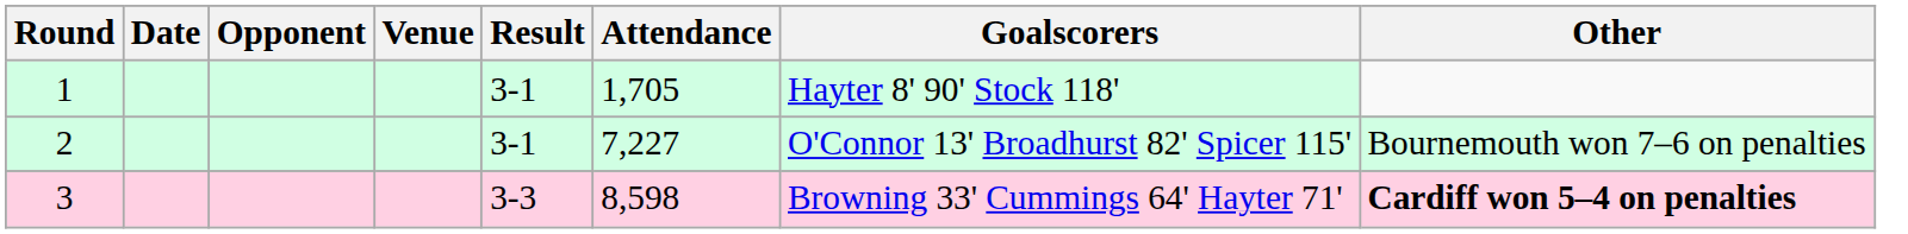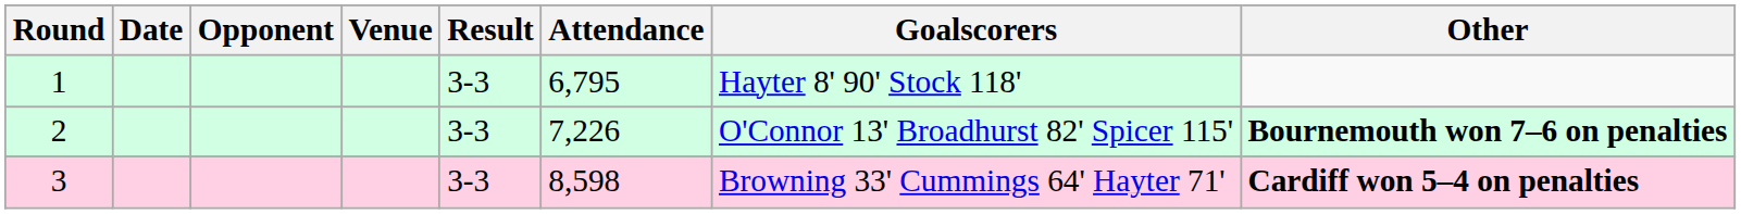1 | Result: 3-1 -> 3-3
1 | Attendance: 1,705 -> 6,795
2 | Result: 3-1 -> 3-3
2 | Attendance: 7,227 -> 7,226
2 | Other: normal -> bold
